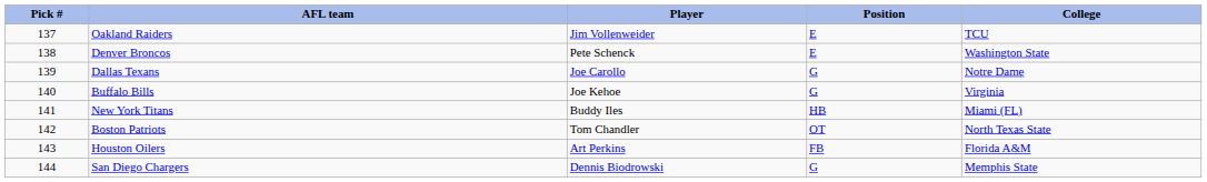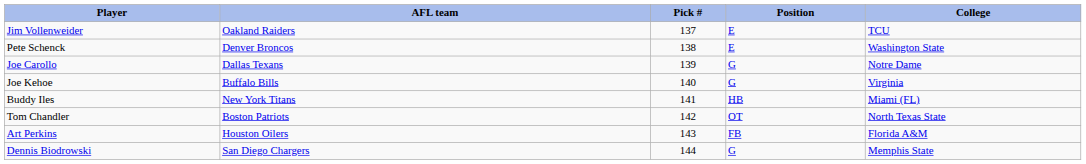columns swapped: Pick # <-> Player
